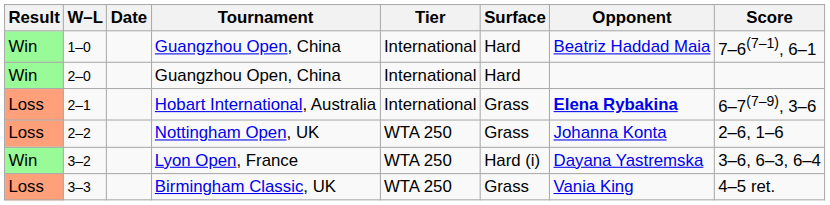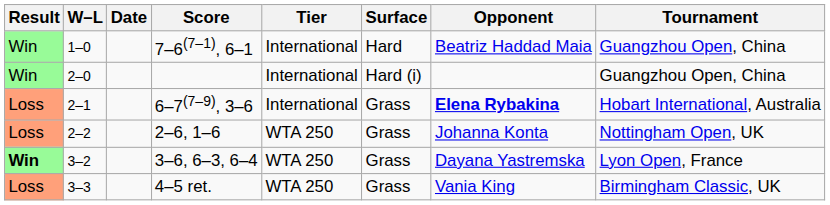columns swapped: Tournament <-> Score
2–0 | Surface: Hard -> Hard (i)
3–2 | Result: normal -> bold
3–2 | Surface: Hard (i) -> Grass
